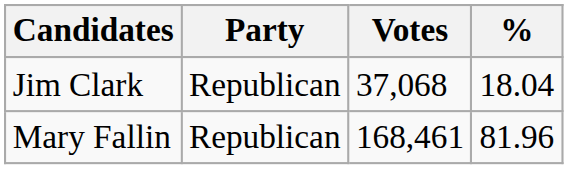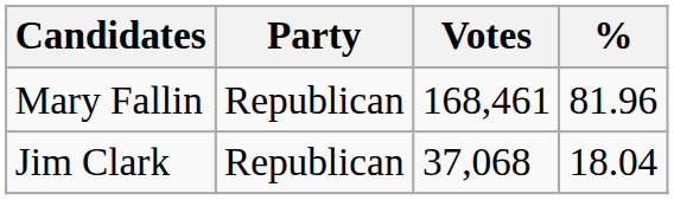rows swapped: Mary Fallin <-> Jim Clark
